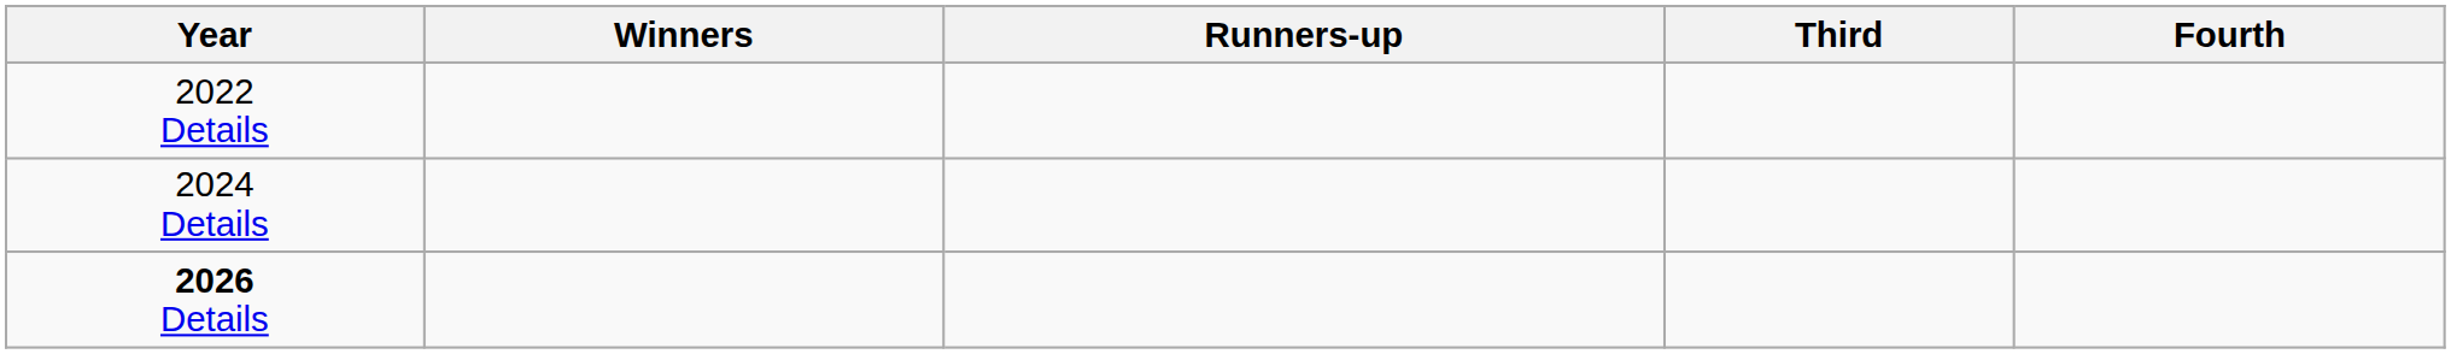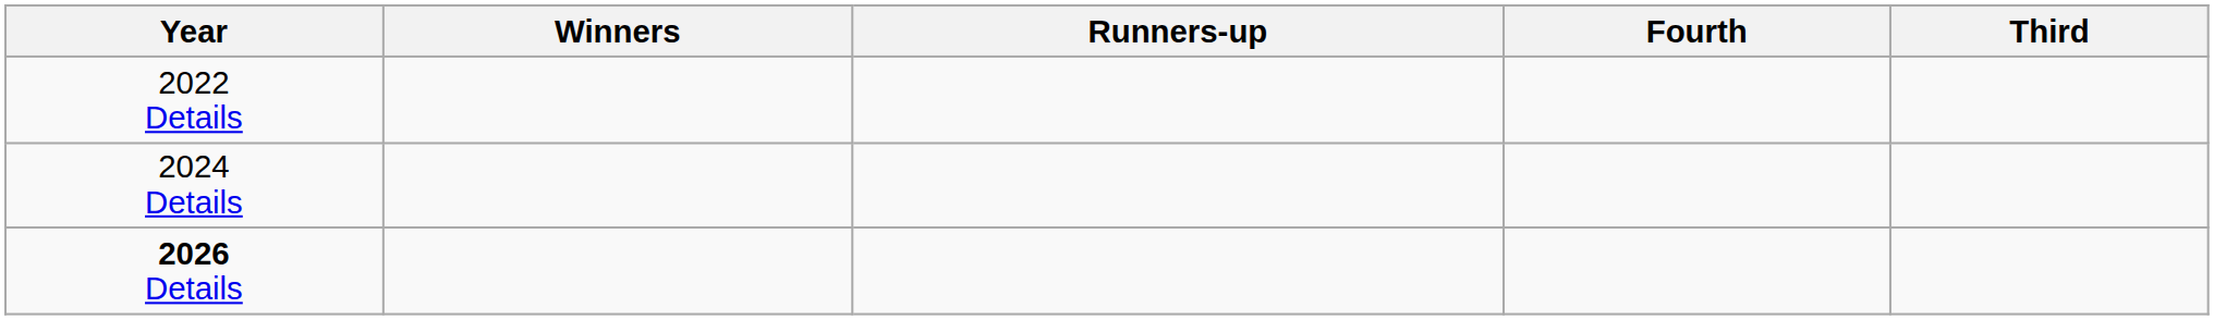columns swapped: Third <-> Fourth
